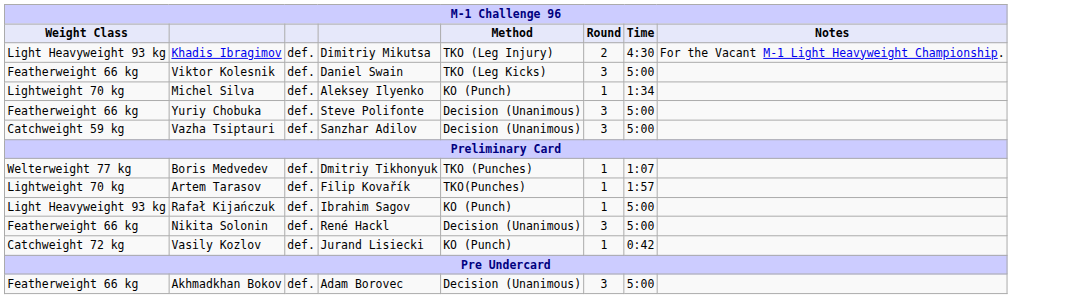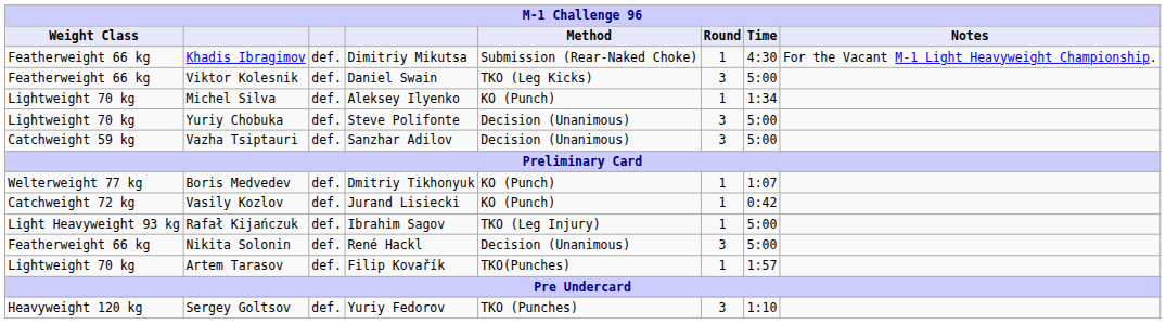Khadis Ibragimov | Weight Class: Light Heavyweight 93 kg -> Featherweight 66 kg
Khadis Ibragimov | Method: TKO (Leg Injury) -> Submission (Rear-Naked Choke)
Khadis Ibragimov | Round: 2 -> 1
Yuriy Chobuka | Weight Class: Featherweight 66 kg -> Lightweight 70 kg
Boris Medvedev | Method: TKO (Punches) -> KO (Punch)
rows swapped: Artem Tarasov <-> Vasily Kozlov
Rafał Kijańczuk | Method: KO (Punch) -> TKO (Leg Injury)
+ row: Heavyweight 120 kg | Sergey Goltsov | def. | Yuriy Fedorov | TKO (Punches) | 3 | 1:10
- row: Featherweight 66 kg | Akhmadkhan Bokov | def. | Adam Borovec | Decision (Unanimous) | 3 | 5:00
